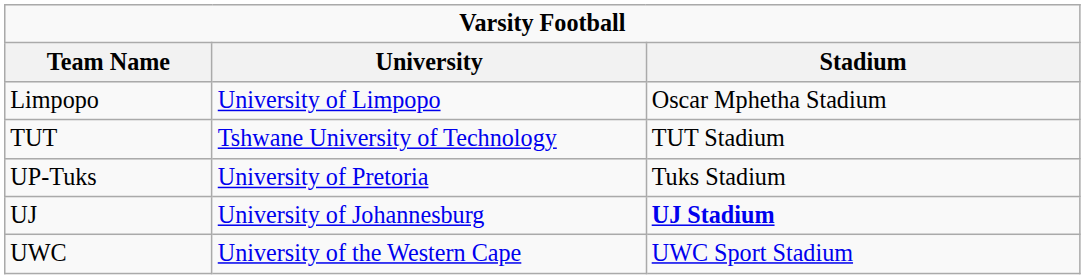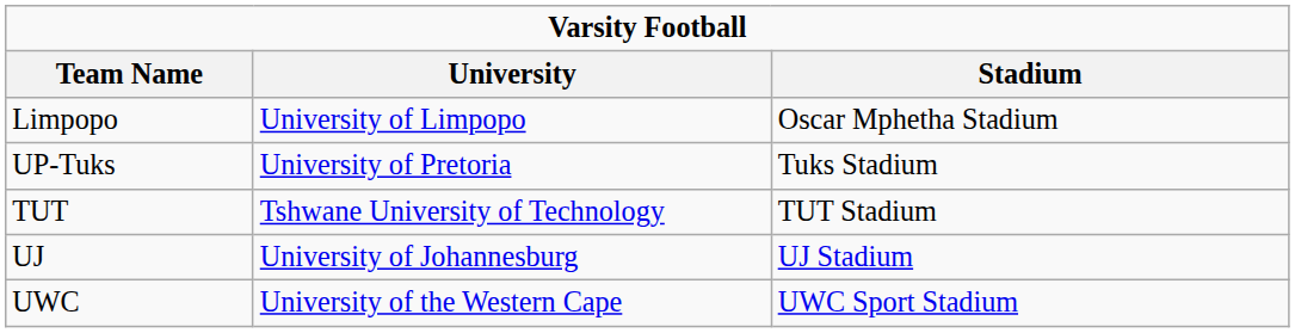rows swapped: TUT <-> UP-Tuks
UJ | Stadium: bold -> normal
